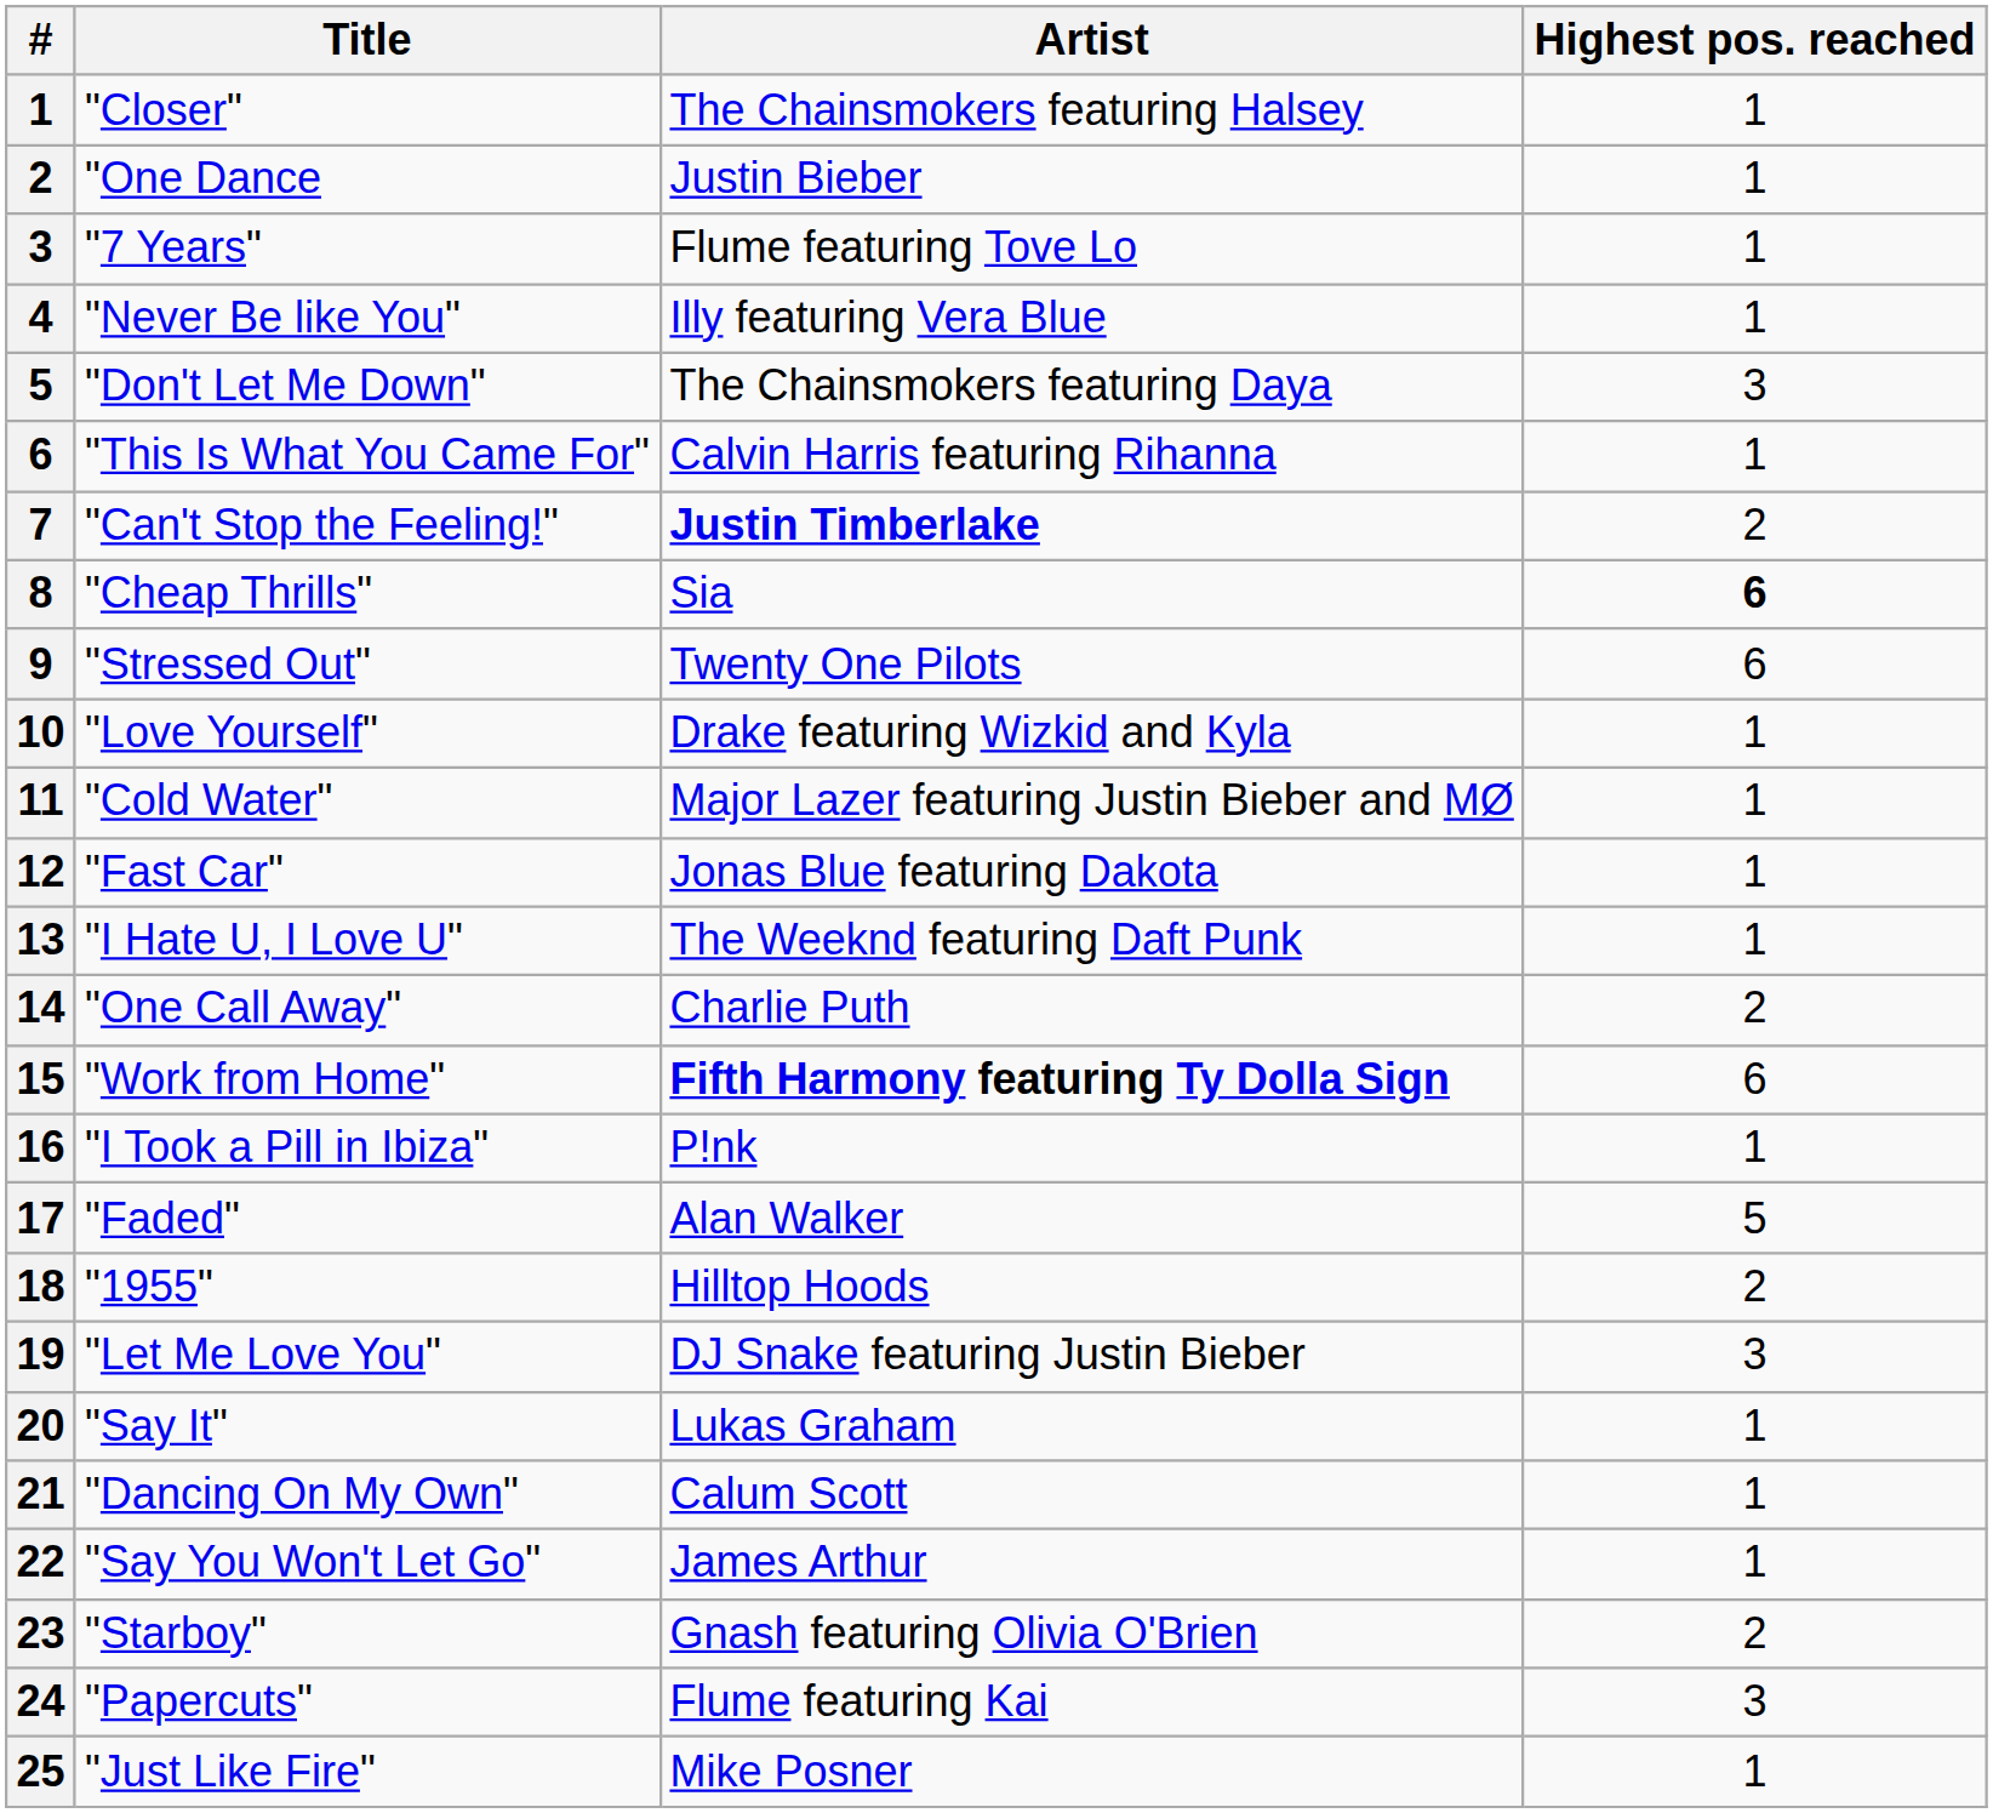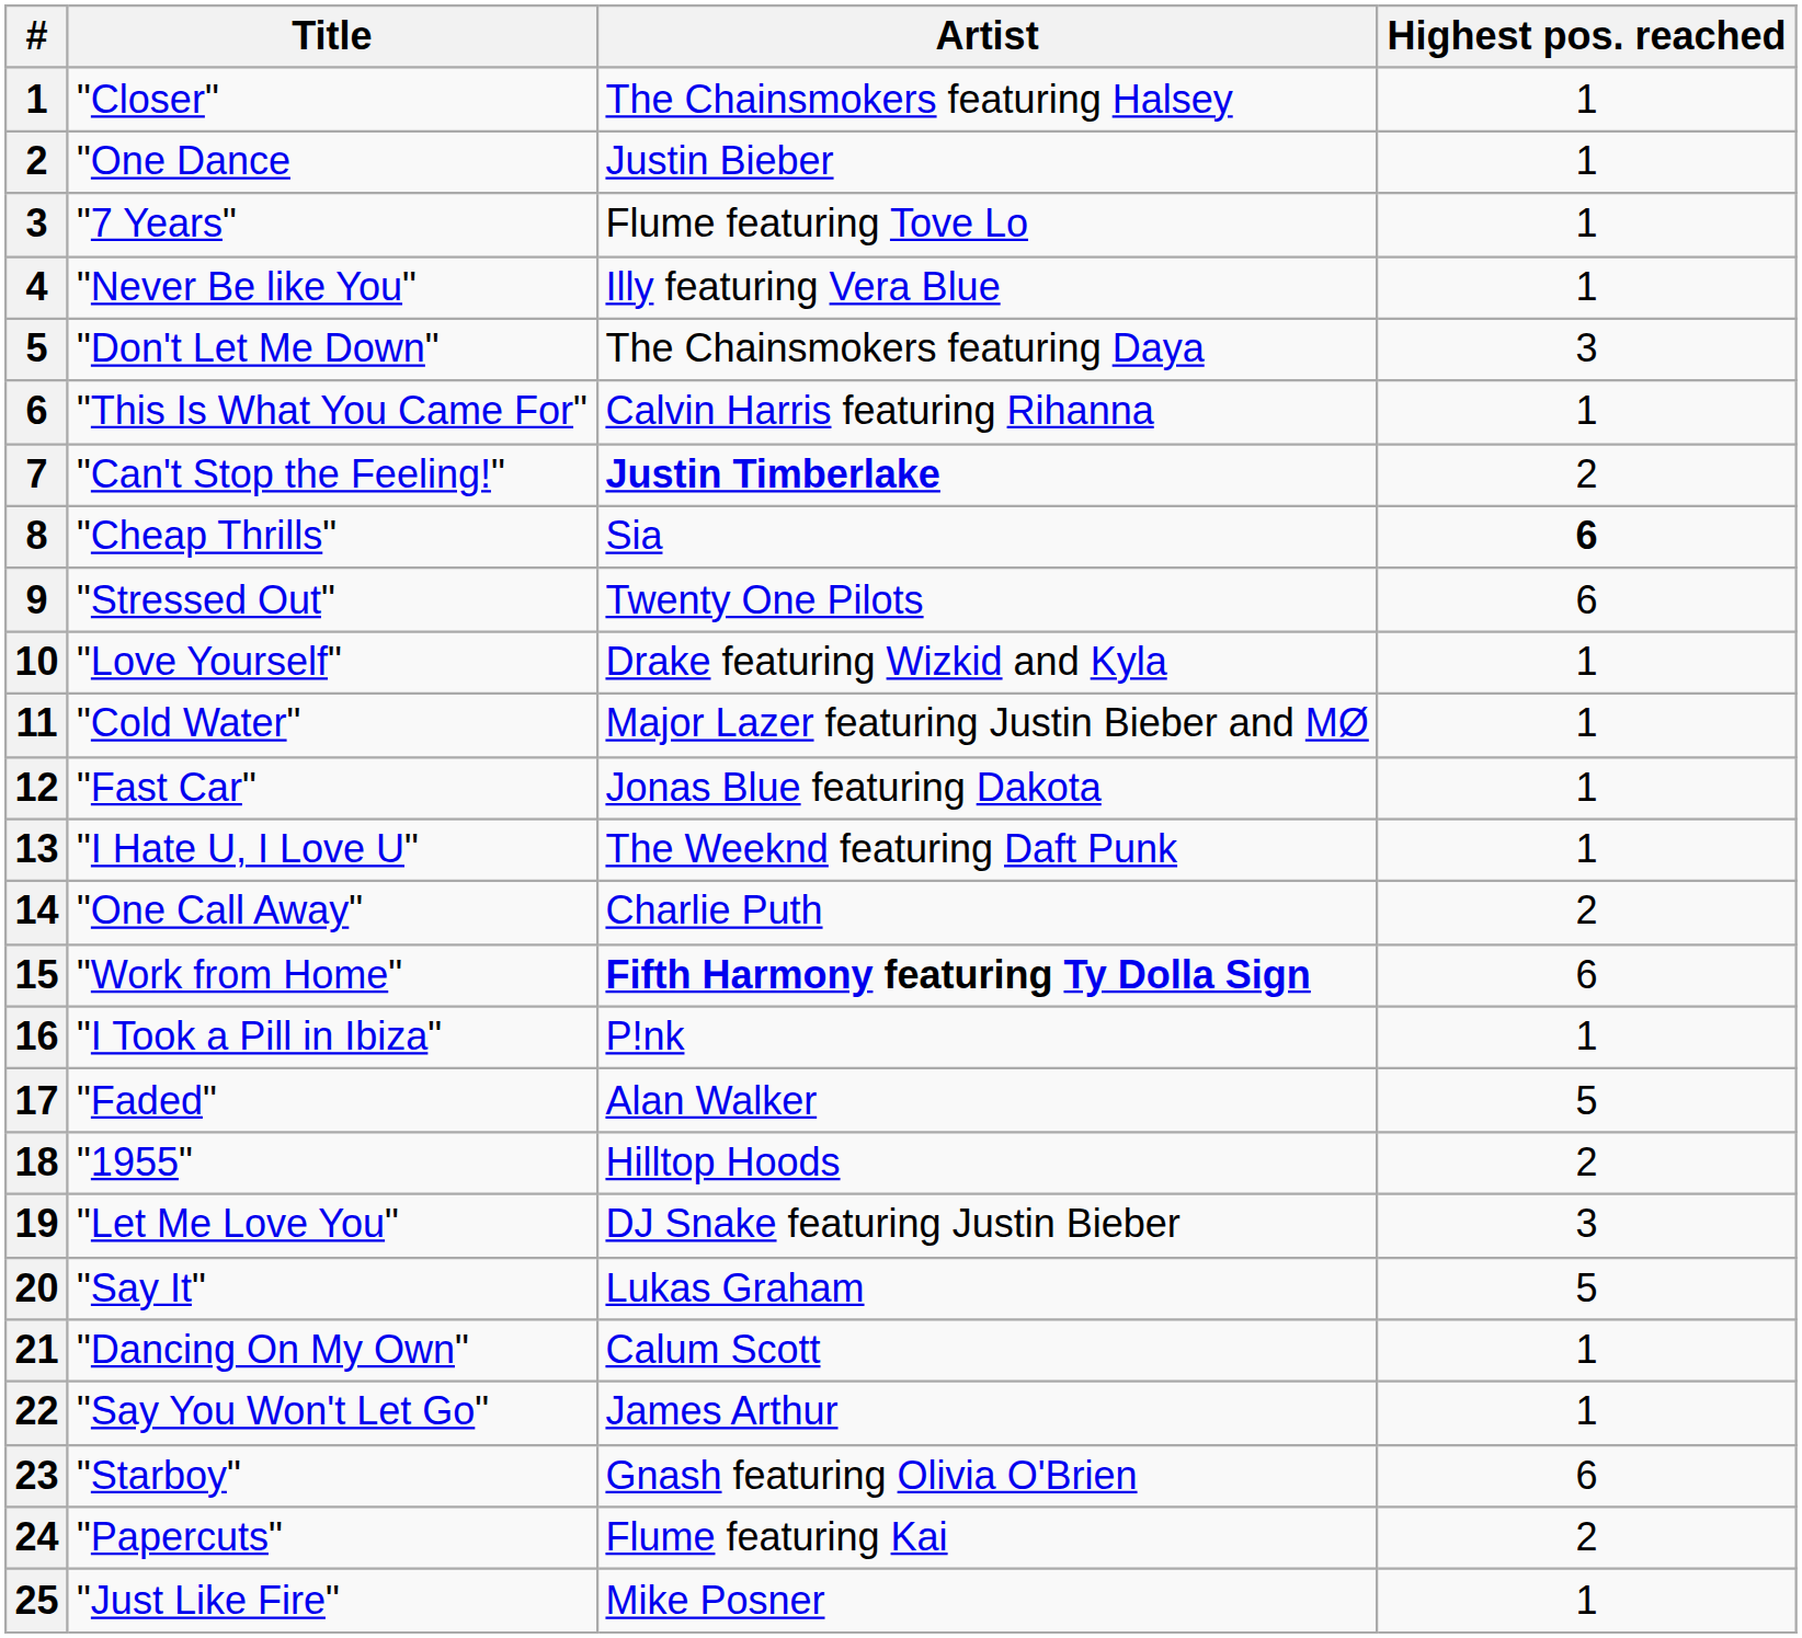"Say It" | Highest pos. reached: 1 -> 5
"Starboy" | Highest pos. reached: 2 -> 6
"Papercuts" | Highest pos. reached: 3 -> 2
